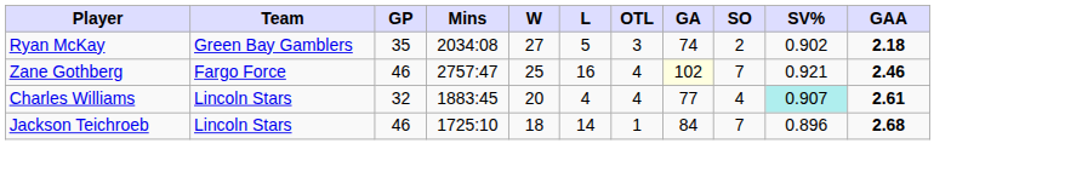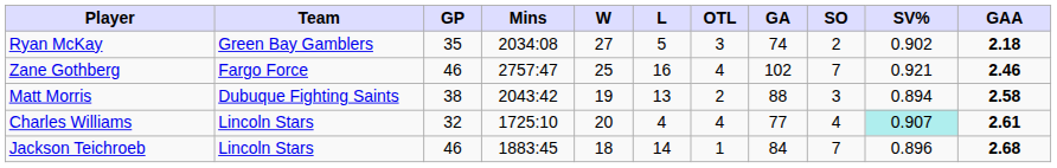Zane Gothberg | GA: lightyellow background -> no background
+ row: Matt Morris | Dubuque Fighting Saints | 38 | 2043:42 | 19 | 13 | 2 | 88 | 3 | 0.894 | 2.58
Charles Williams | Mins: 1883:45 -> 1725:10
Jackson Teichroeb | Mins: 1725:10 -> 1883:45
